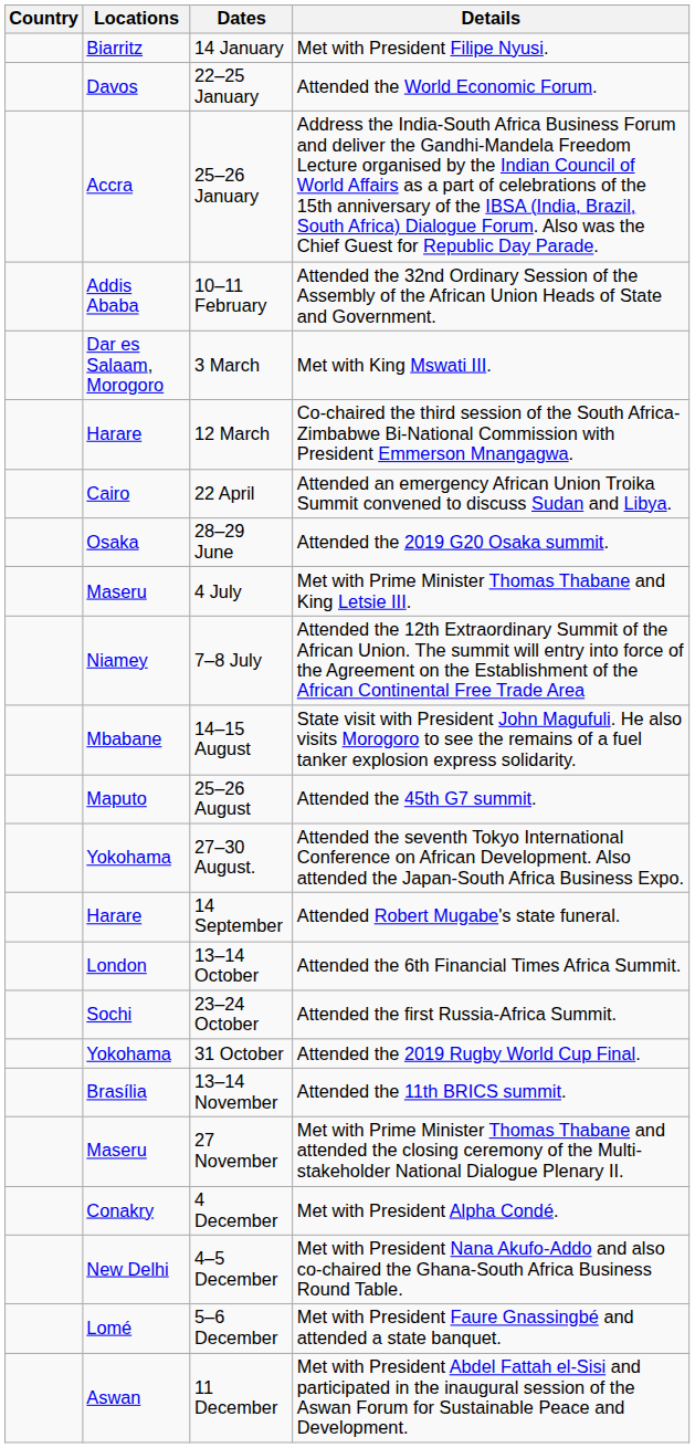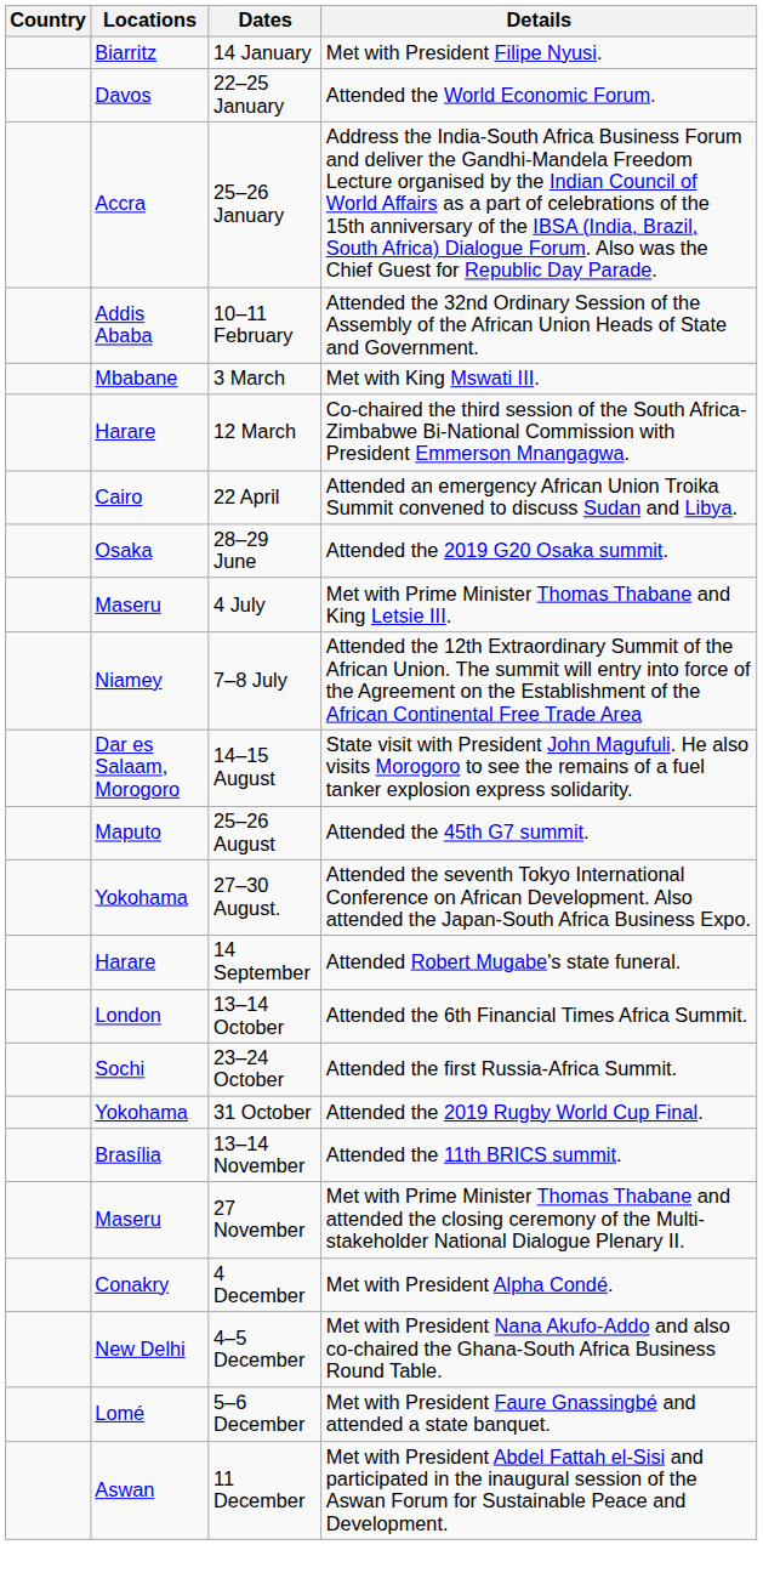3 March | Locations: Dar es Salaam, Morogoro -> Mbabane
14–15 August | Locations: Mbabane -> Dar es Salaam, Morogoro
